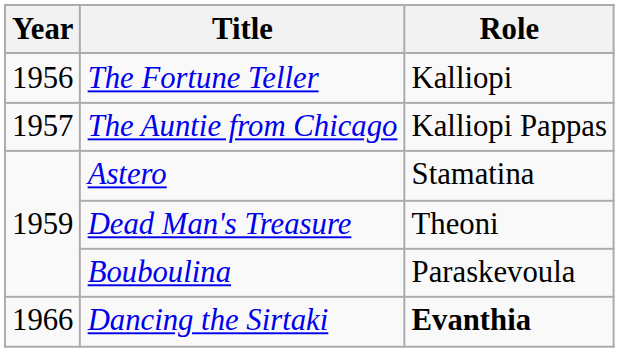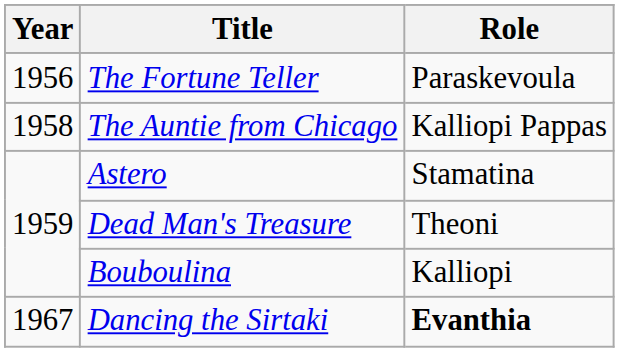The Fortune Teller | Role: Kalliopi -> Paraskevoula
The Auntie from Chicago | Year: 1957 -> 1958
Bouboulina | Role: Paraskevoula -> Kalliopi
Dancing the Sirtaki | Year: 1966 -> 1967
